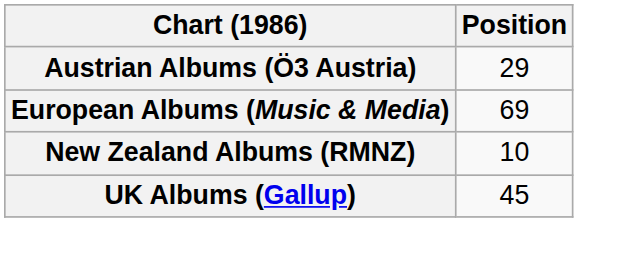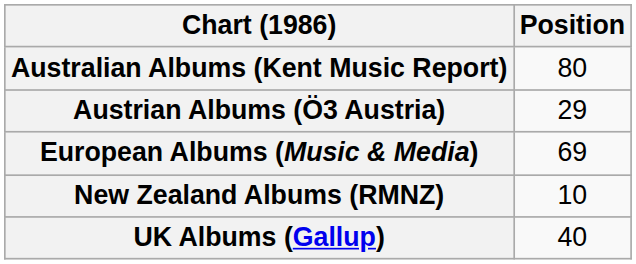+ row: Australian Albums (Kent Music Report) | 80
UK Albums (Gallup) | Position: 45 -> 40
